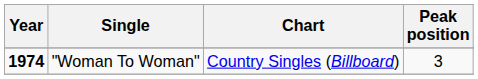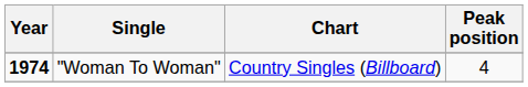"Woman To Woman" | Peak position: 3 -> 4
